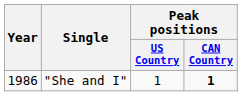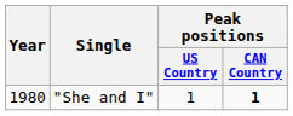"She and I" | Year: 1986 -> 1980
